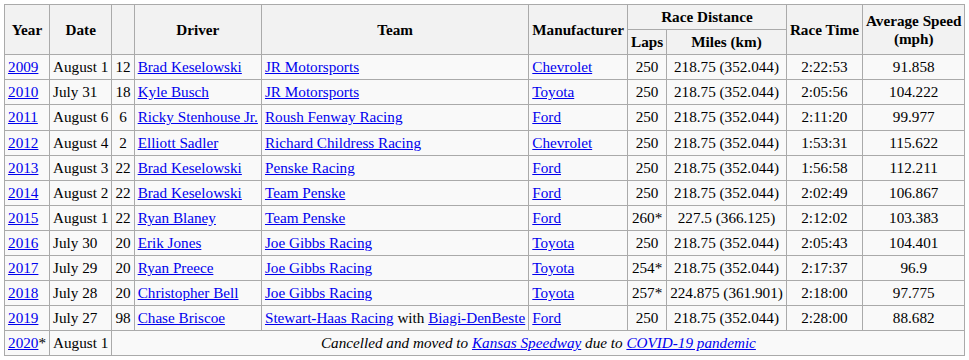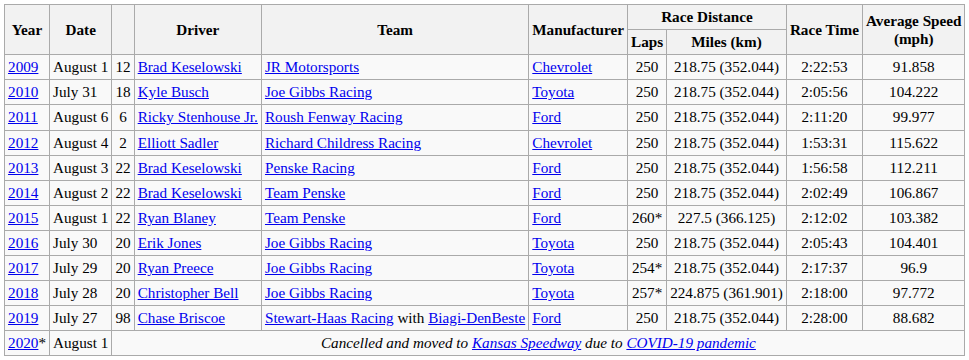2010 | Team: JR Motorsports -> Joe Gibbs Racing
2015 | Average Speed (mph): 103.383 -> 103.382
2018 | Average Speed (mph): 97.775 -> 97.772
